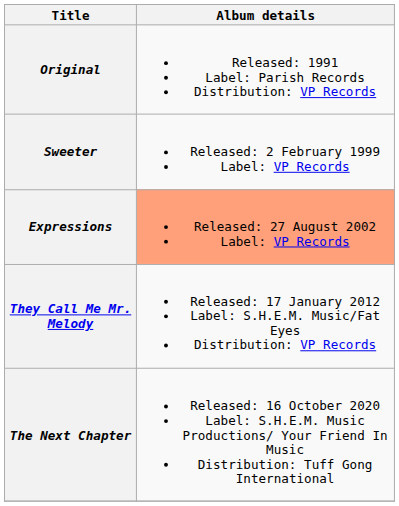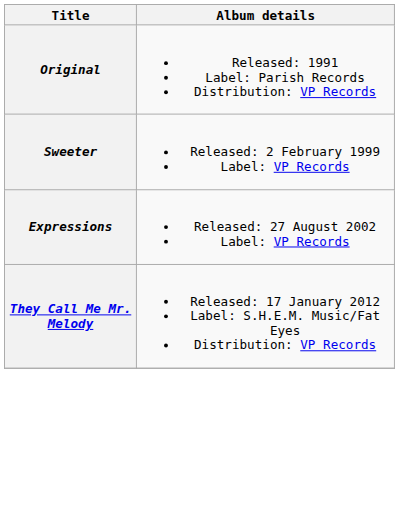Expressions | Album details: lightsalmon background -> no background
- row: The Next Chapter | Released: 16 October 2020 Label: S.H.E.M. Music Productions/ Your Friend In Music Distribution: Tuff Gong International
